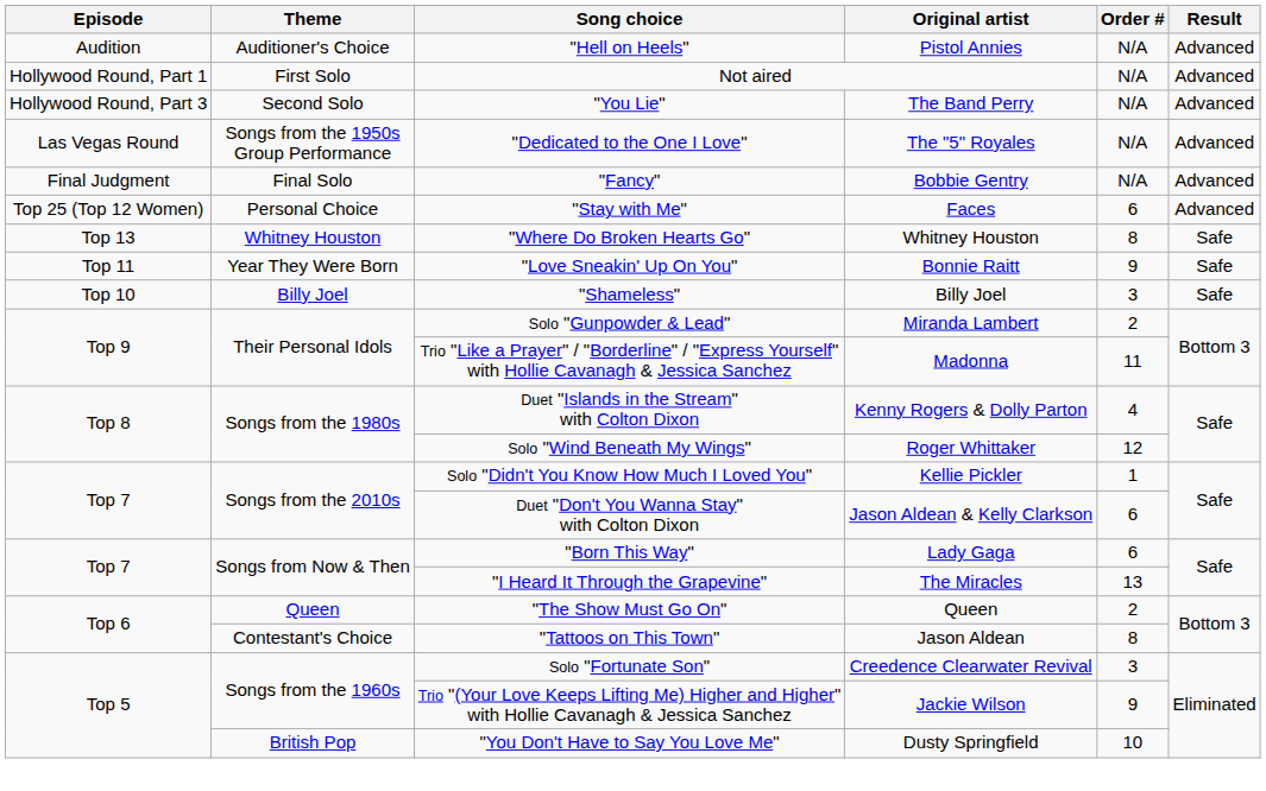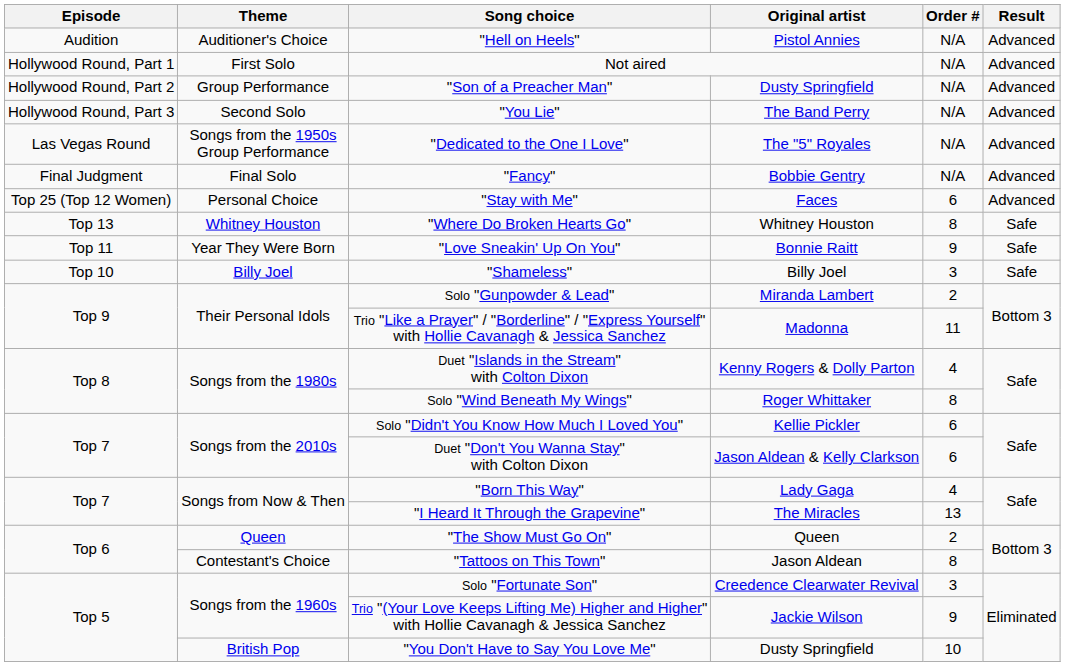+ row: Hollywood Round, Part 2 | Group Performance | "Son of a Preacher Man" | Dusty Springfield | N/A | Advanced
Solo "Wind Beneath My Wings" | Order #: 12 -> 8
Solo "Didn't You Know How Much I Loved You" | Order #: 1 -> 6
"Born This Way" | Order #: 6 -> 4
